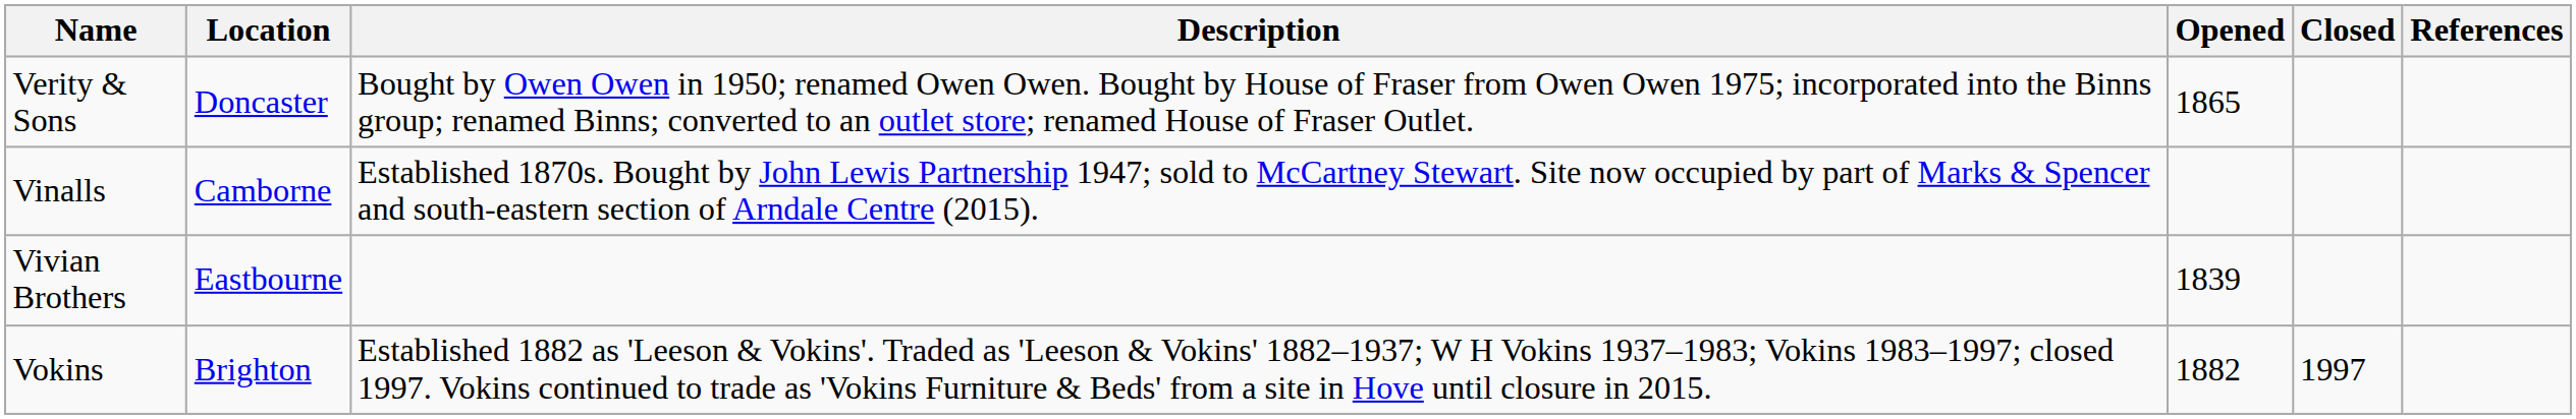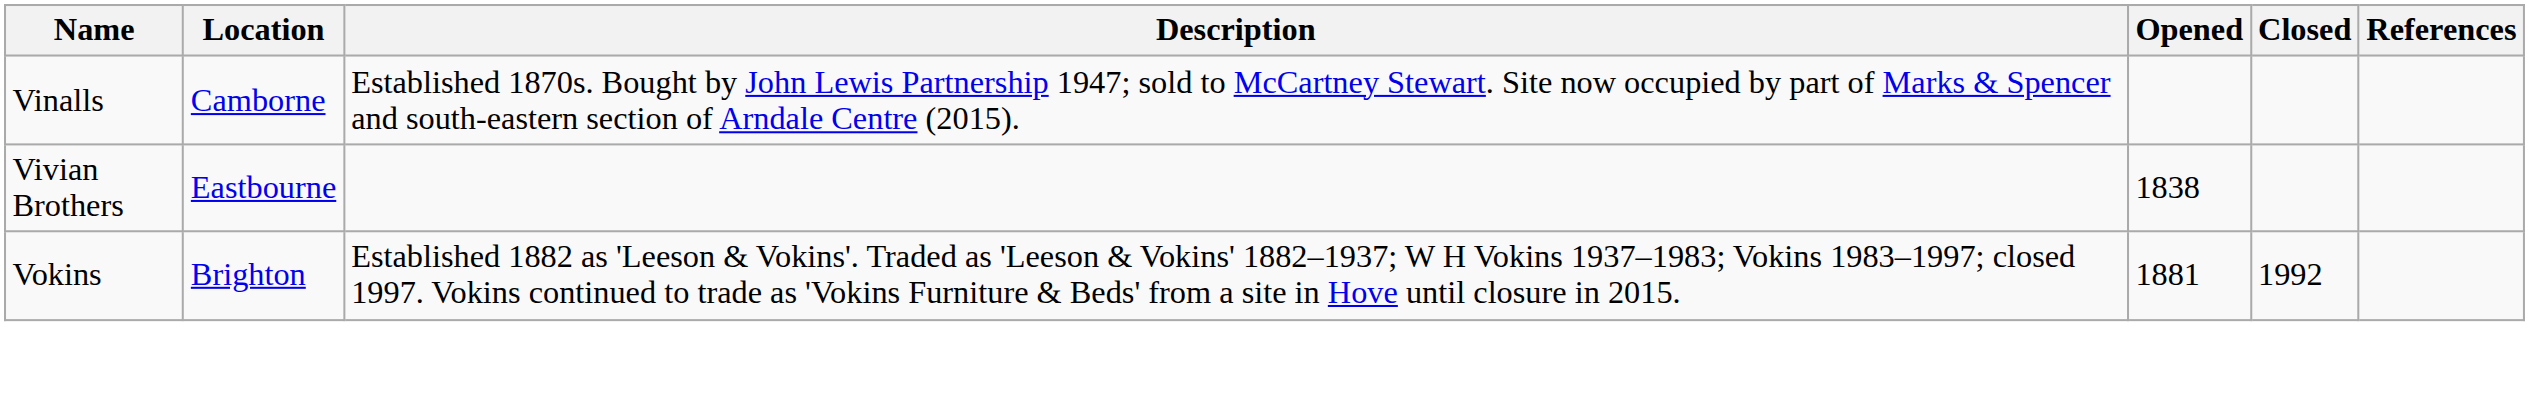- row: Verity & Sons | Doncaster | Bought by Owen Owen in 1950; renamed Owen Owen. Bought by House of Fraser from Owen Owen 1975; incorporated into the Binns group; renamed Binns; converted to an outlet store; renamed House of Fraser Outlet. | 1865
Vivian Brothers | Opened: 1839 -> 1838
Vokins | Opened: 1882 -> 1881
Vokins | Closed: 1997 -> 1992
